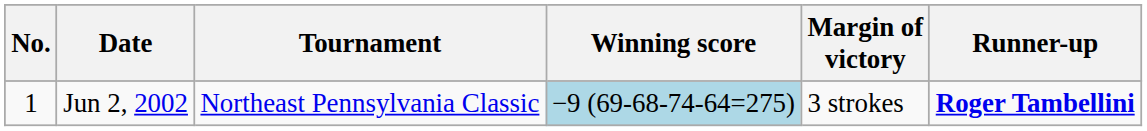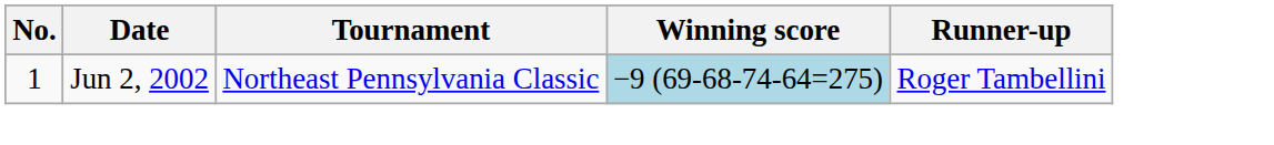- column: Margin of victory | 3 strokes
Jun 2, 2002 | Runner-up: bold -> normal
